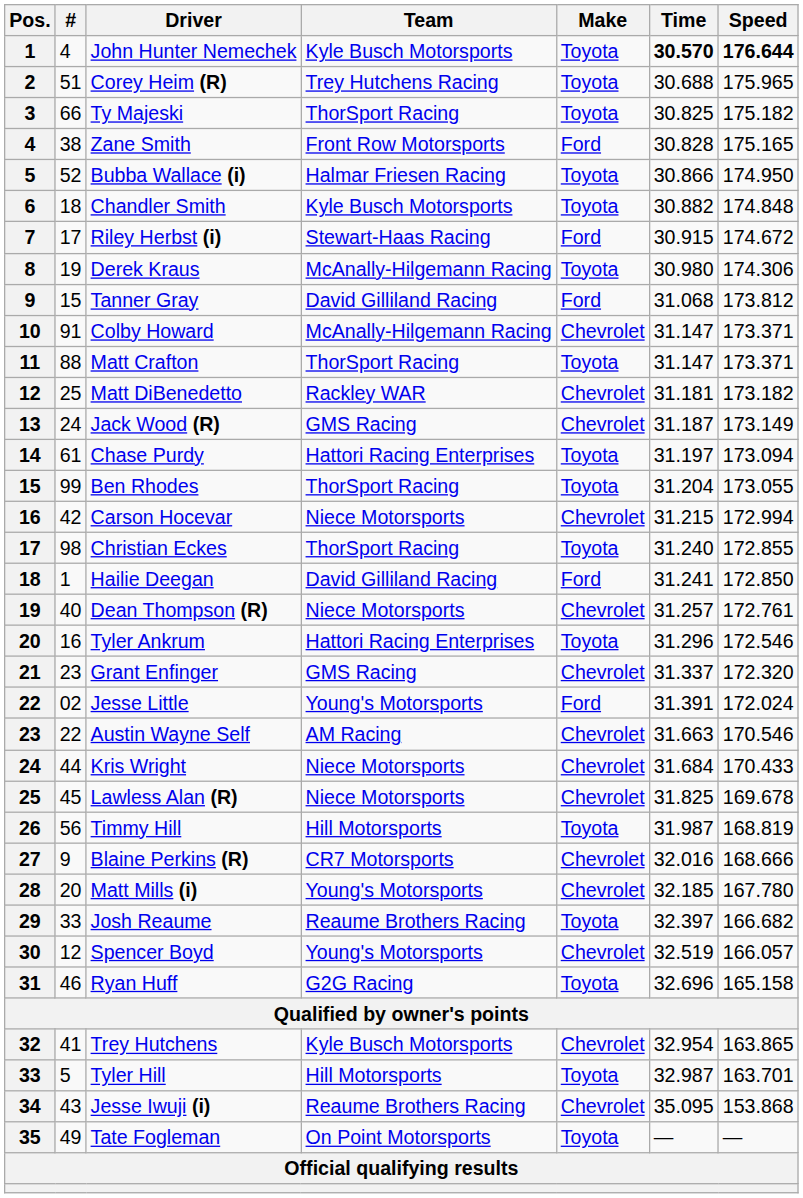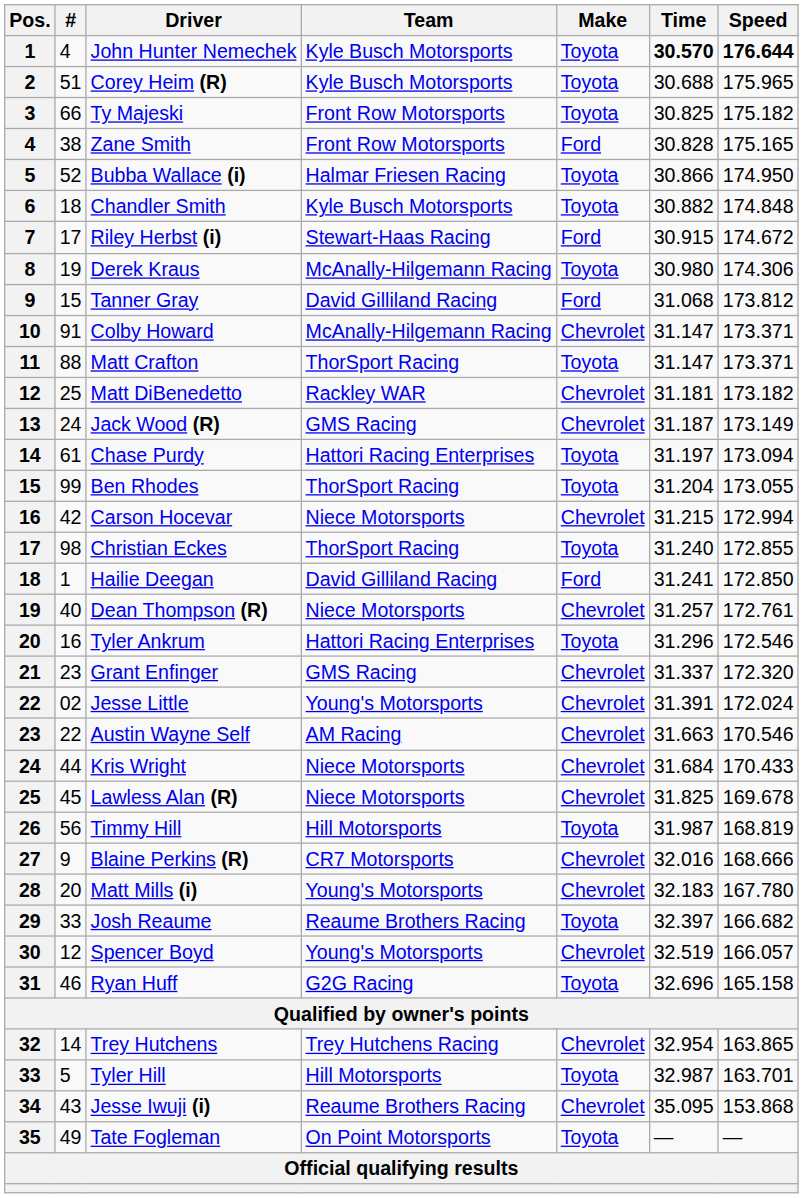Corey Heim (R) | Team: Trey Hutchens Racing -> Kyle Busch Motorsports
Ty Majeski | Team: ThorSport Racing -> Front Row Motorsports
Jesse Little | Make: Ford -> Chevrolet
Matt Mills (i) | Time: 32.185 -> 32.183
Trey Hutchens | #: 41 -> 14
Trey Hutchens | Team: Kyle Busch Motorsports -> Trey Hutchens Racing
